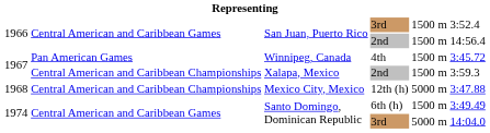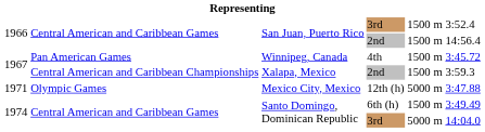Mexico City, Mexico | column 1: 1968 -> 1971
Mexico City, Mexico | column 2: Central American and Caribbean Championships -> Olympic Games
